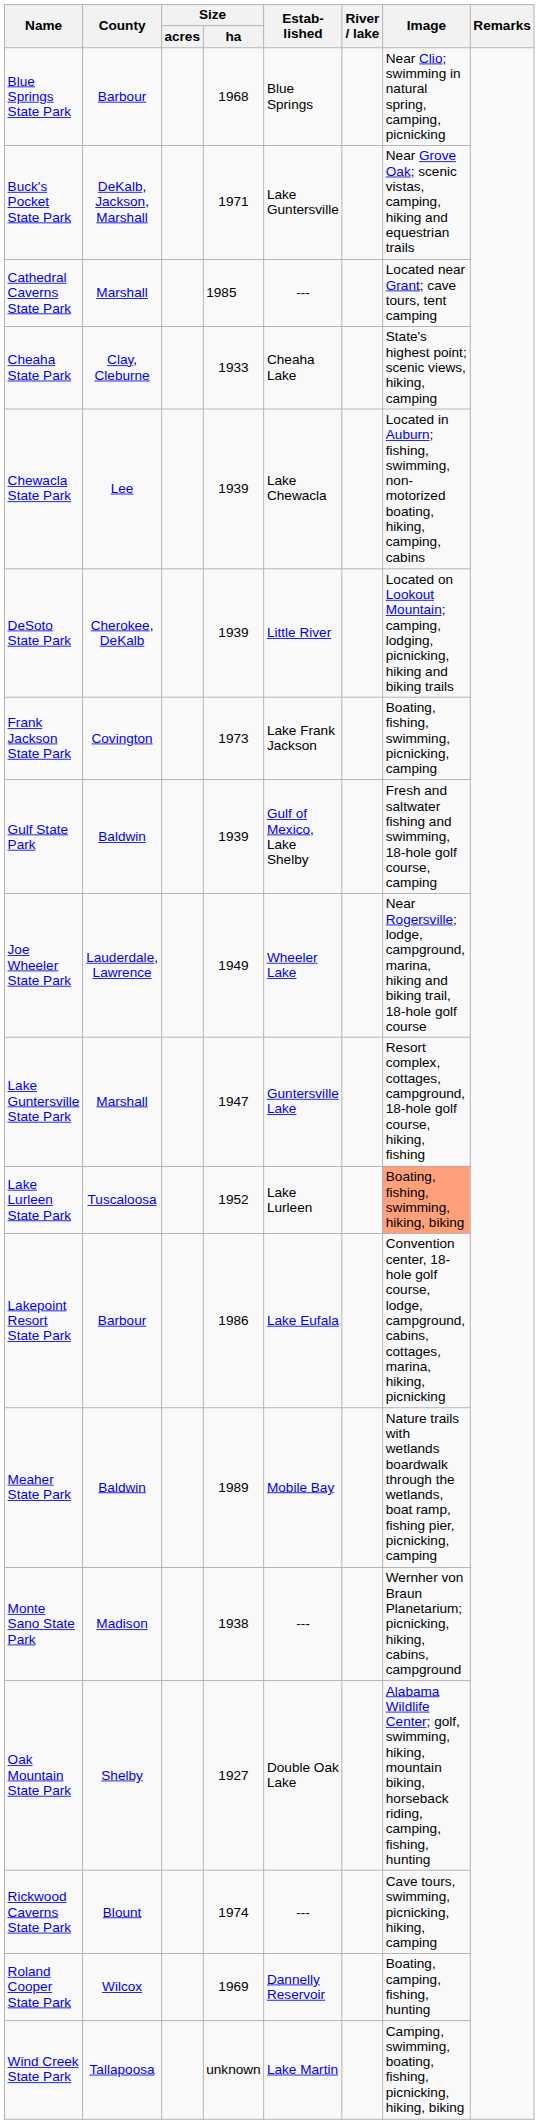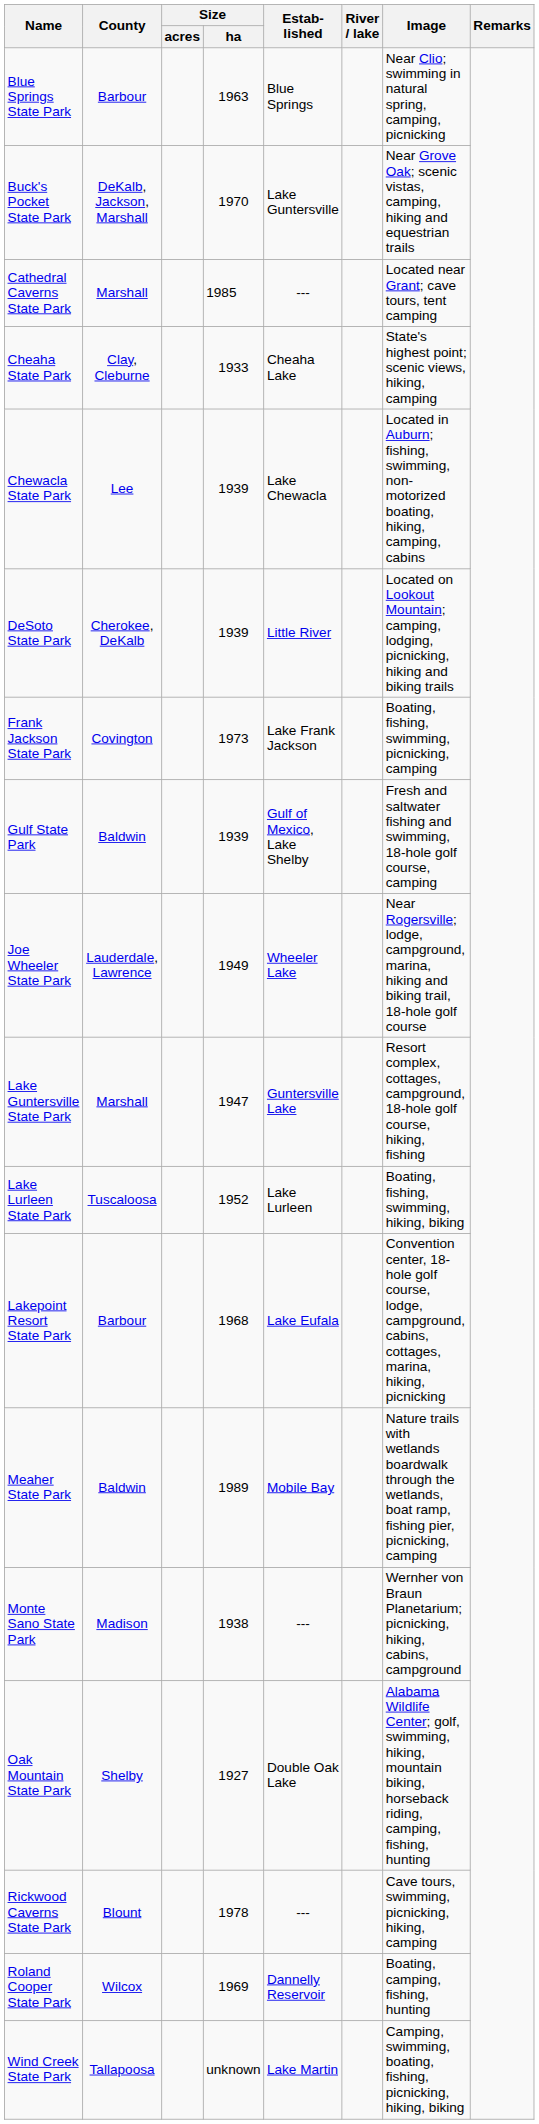Blue Springs State Park | Size / ha: 1968 -> 1963
Buck's Pocket State Park | Size / ha: 1971 -> 1970
Lake Lurleen State Park | Image: lightsalmon background -> no background
Lakepoint Resort State Park | Size / ha: 1986 -> 1968
Rickwood Caverns State Park | Size / ha: 1974 -> 1978
